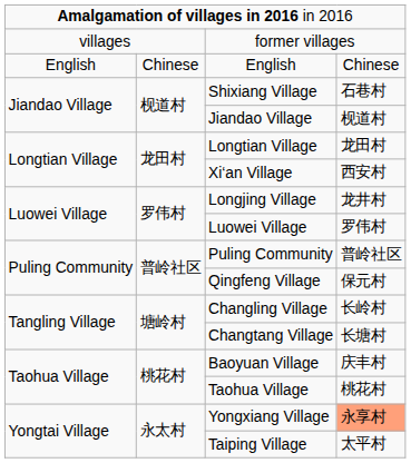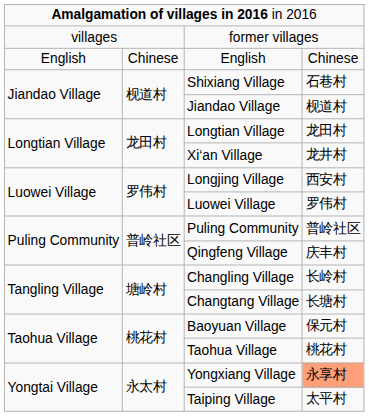Xi‘an Village | column 4: 西安村 -> 龙井村
Longjing Village | column 4: 龙井村 -> 西安村
Qingfeng Village | column 4: 保元村 -> 庆丰村
Baoyuan Village | column 4: 庆丰村 -> 保元村
